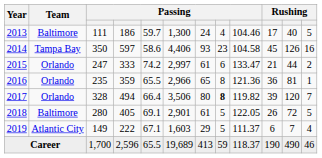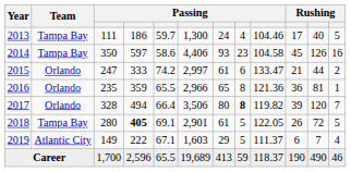2013 | Team: Baltimore -> Tampa Bay
2018 | Team: Baltimore -> Tampa Bay
2018 | column 4: normal -> bold
